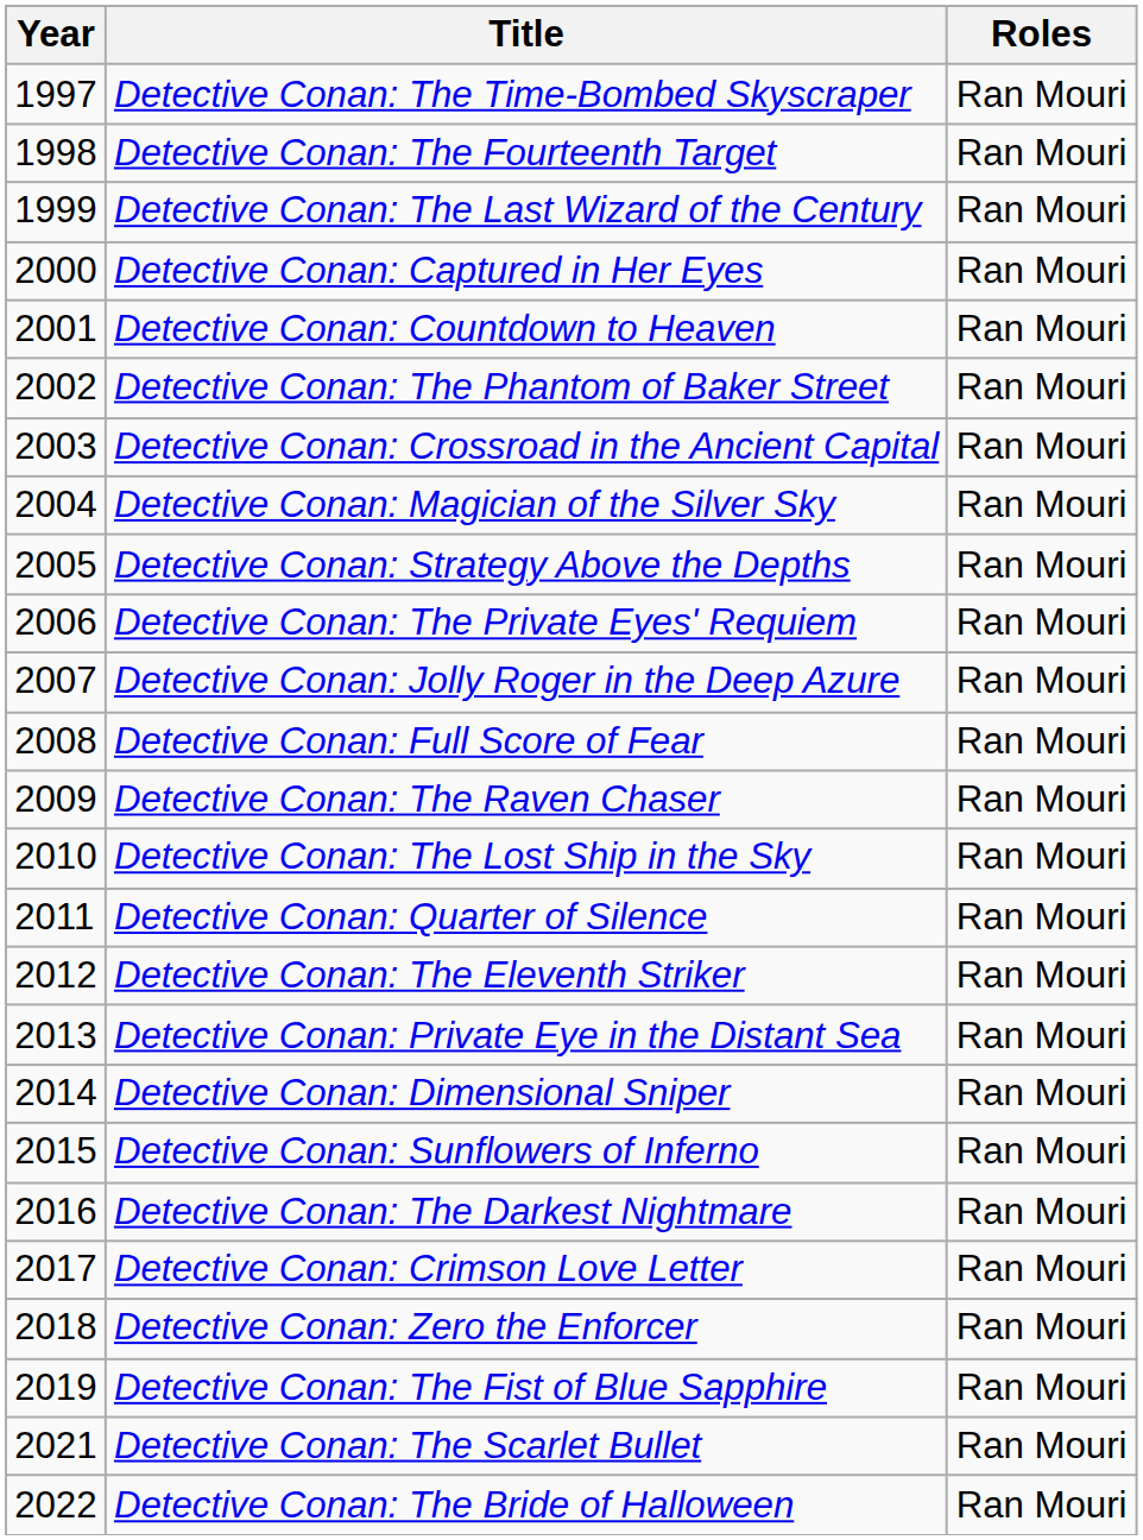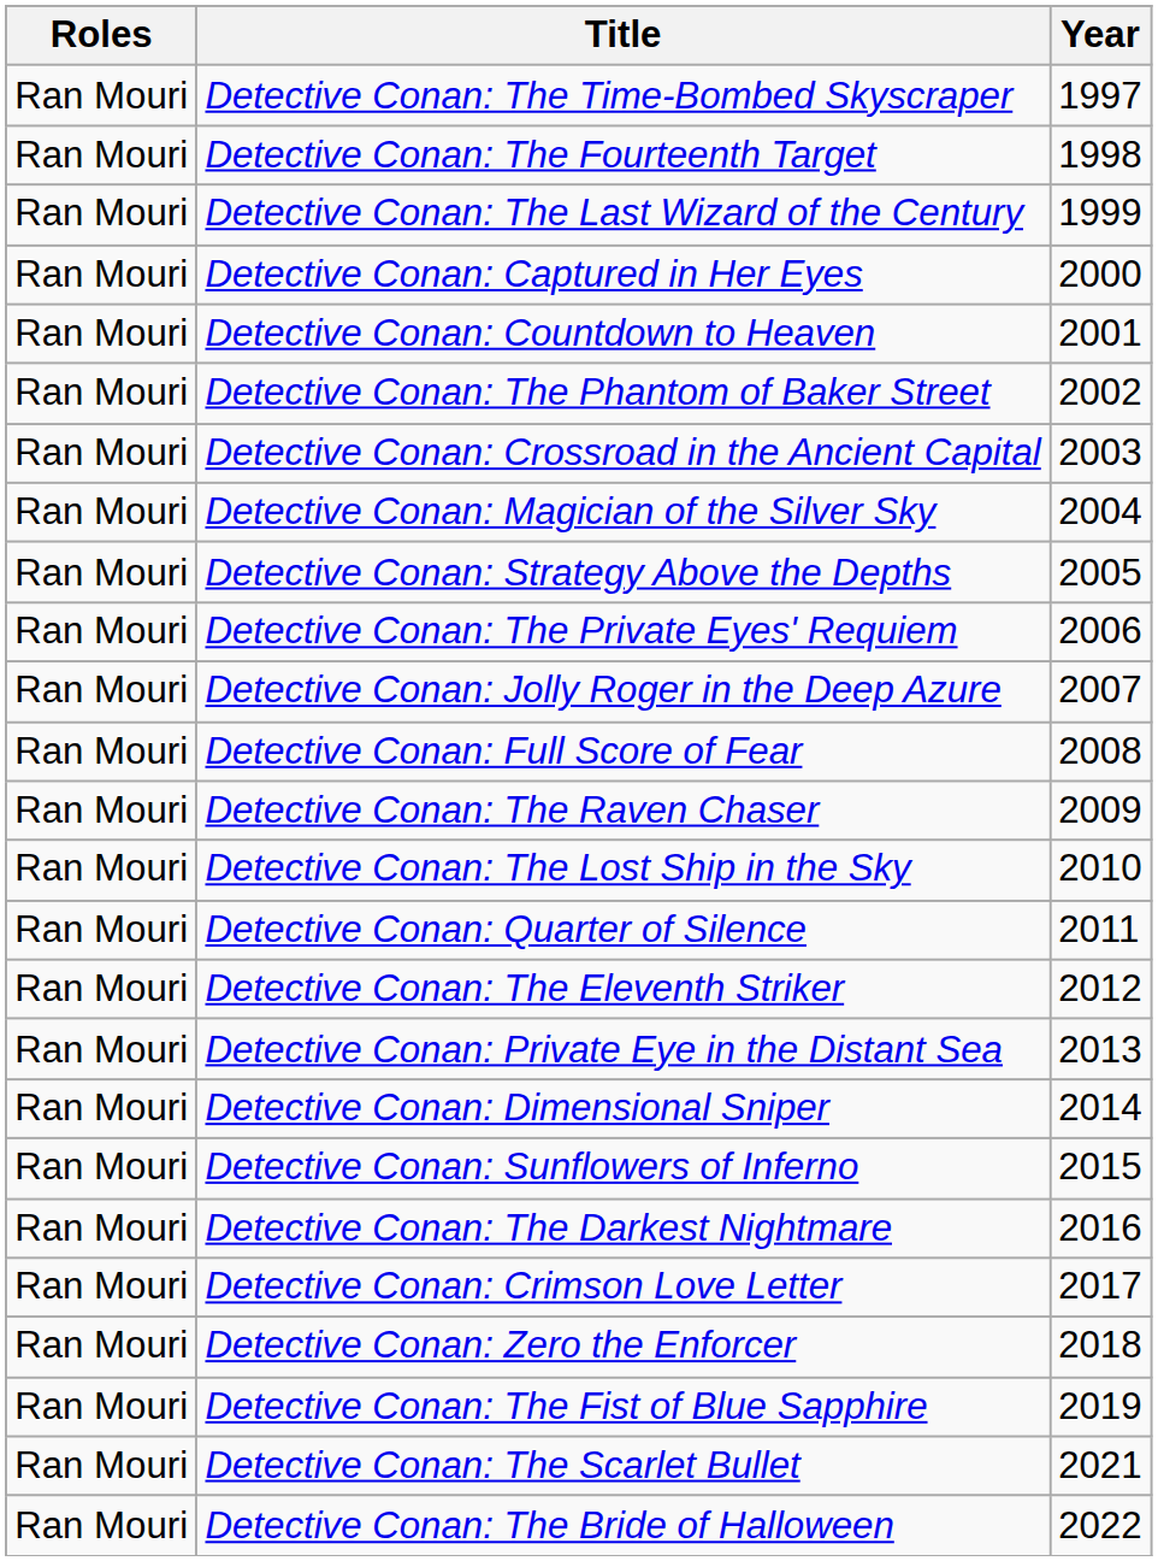columns swapped: Year <-> Roles
